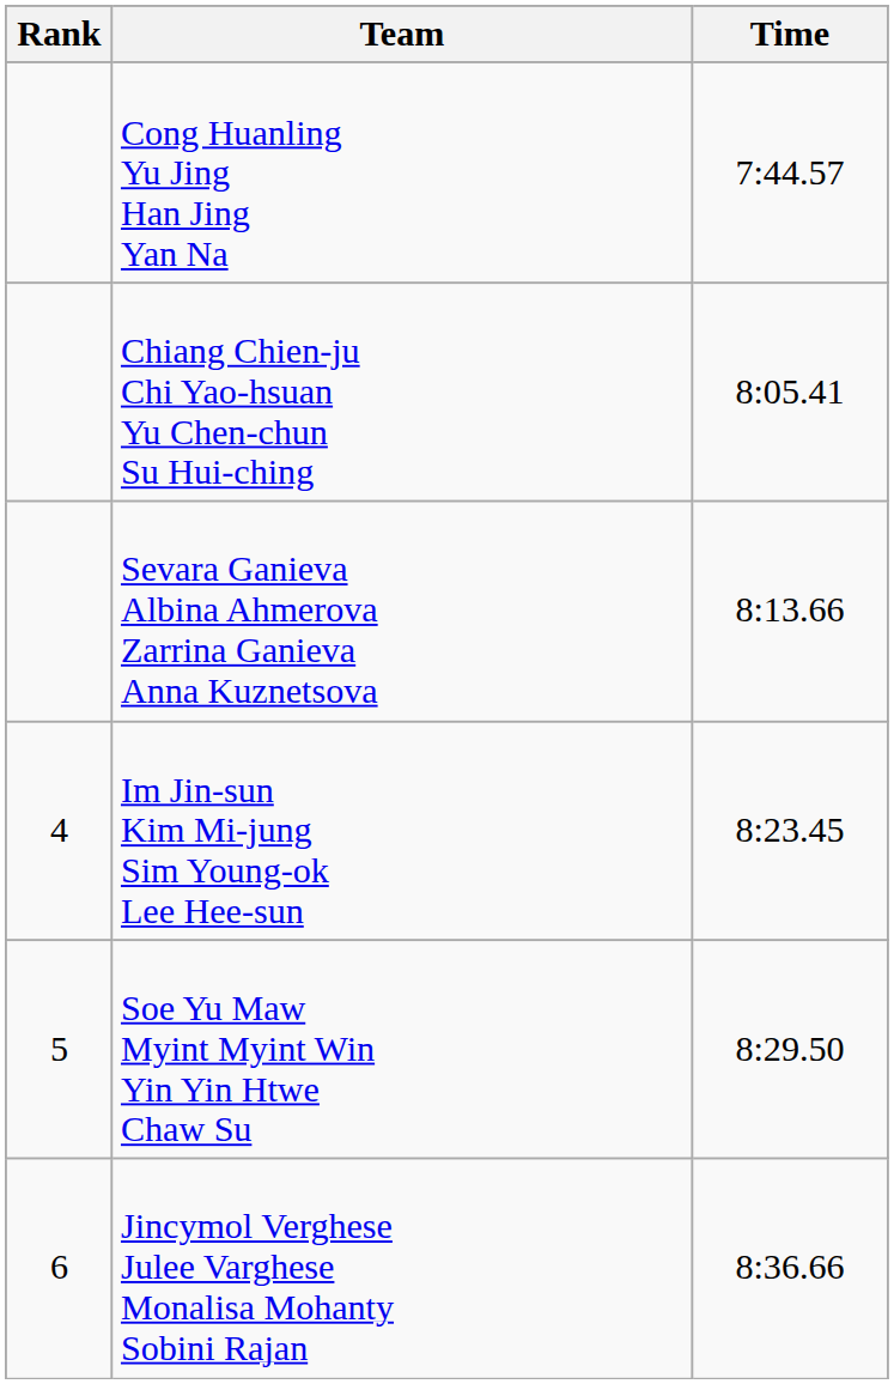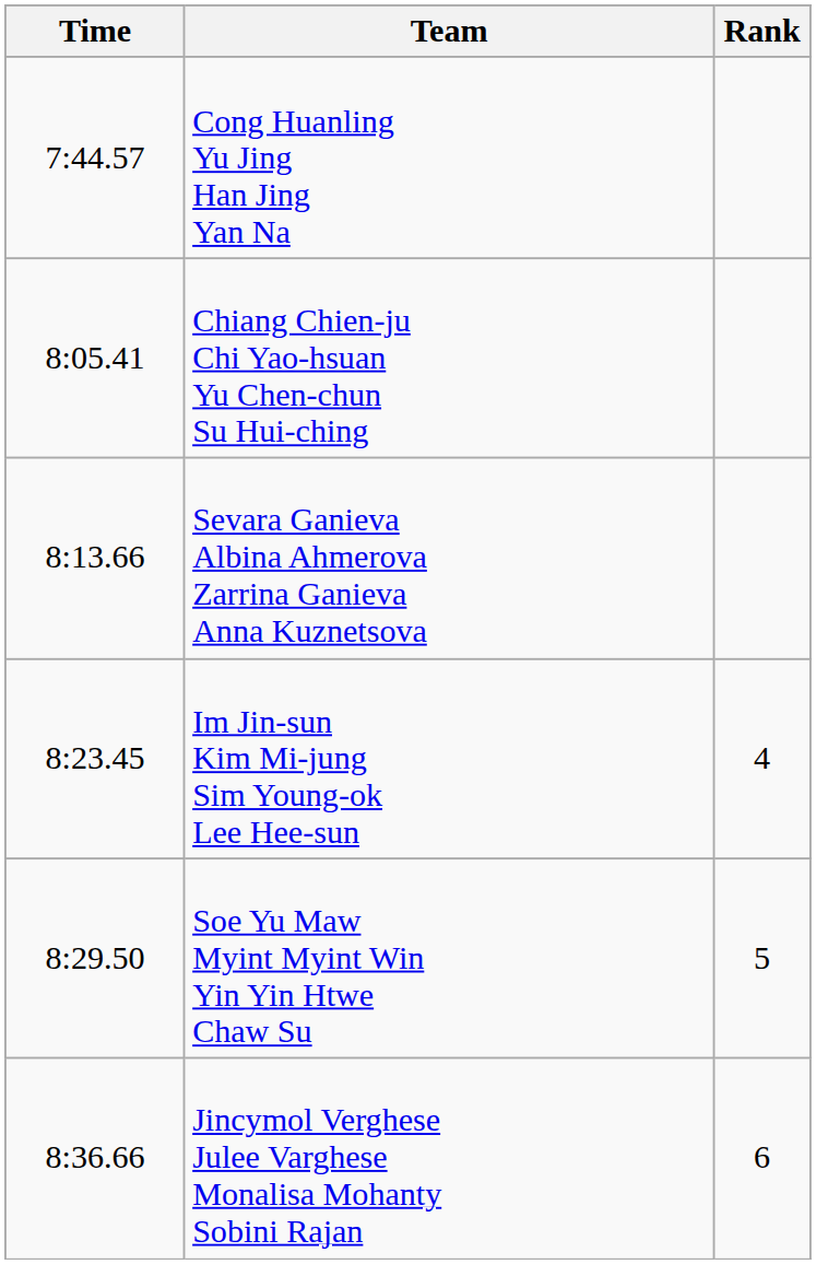columns swapped: Rank <-> Time
